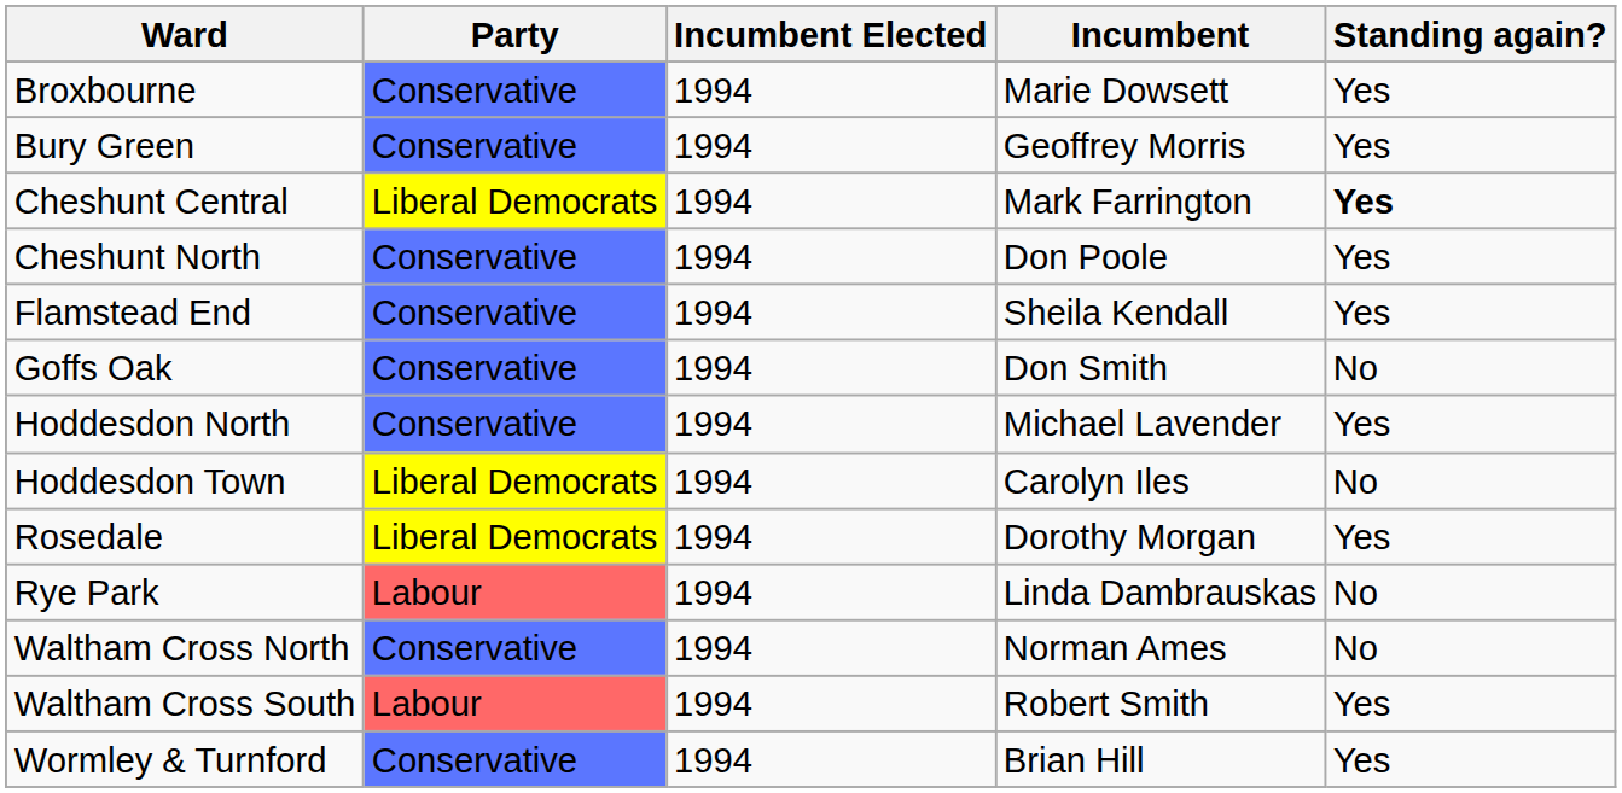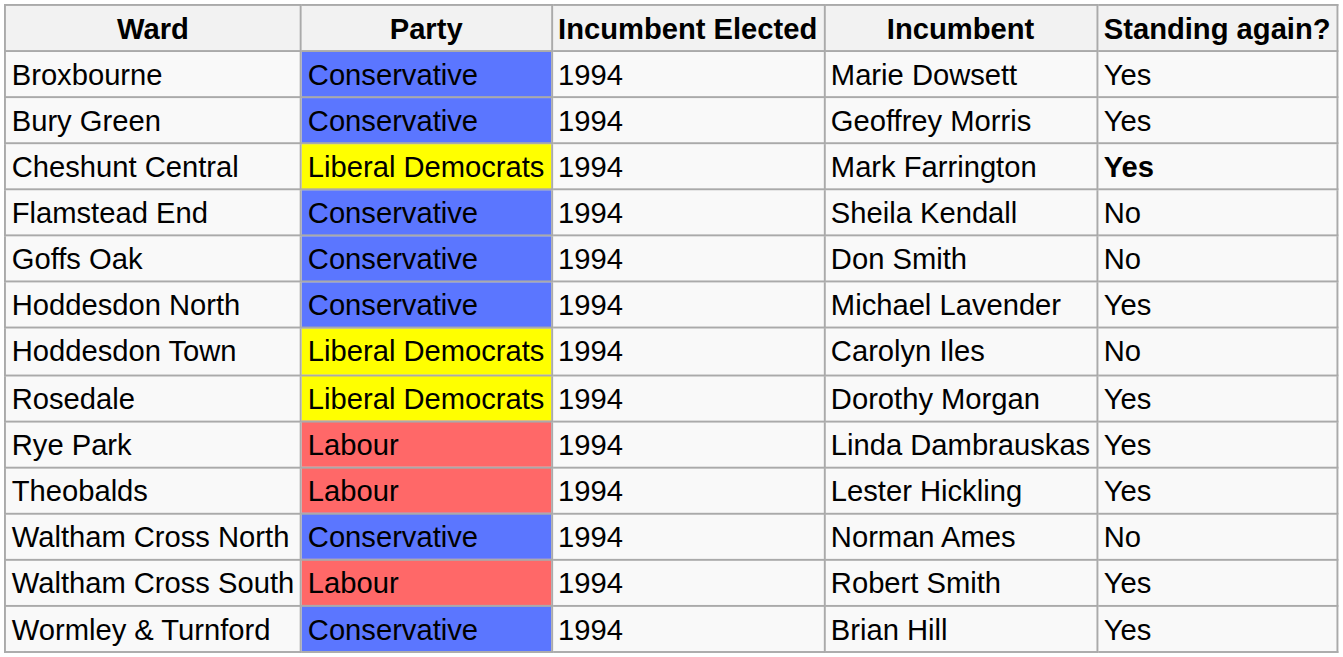- row: Cheshunt North | Conservative | 1994 | Don Poole | Yes
Flamstead End | Standing again?: Yes -> No
Rye Park | Standing again?: No -> Yes
+ row: Theobalds | Labour | 1994 | Lester Hickling | Yes
